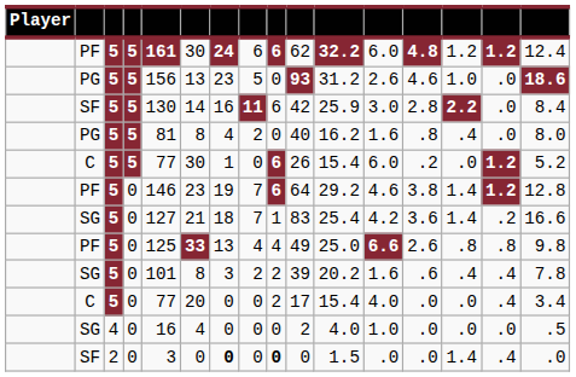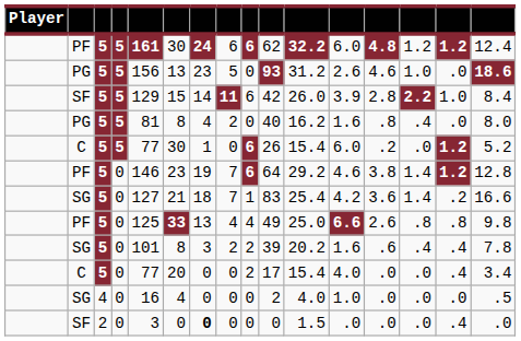SF / 5 | column 5: 130 -> 129
SF / 5 | column 6: 14 -> 15
SF / 5 | column 7: 16 -> 14
SF / 5 | column 11: 25.9 -> 26.0
SF / 5 | column 12: 3.0 -> 3.9
SF / 5 | column 15: .0 -> 1.0
SF / 0 | column 9: bold -> normal
SF / 0 | column 14: 1.4 -> .0
